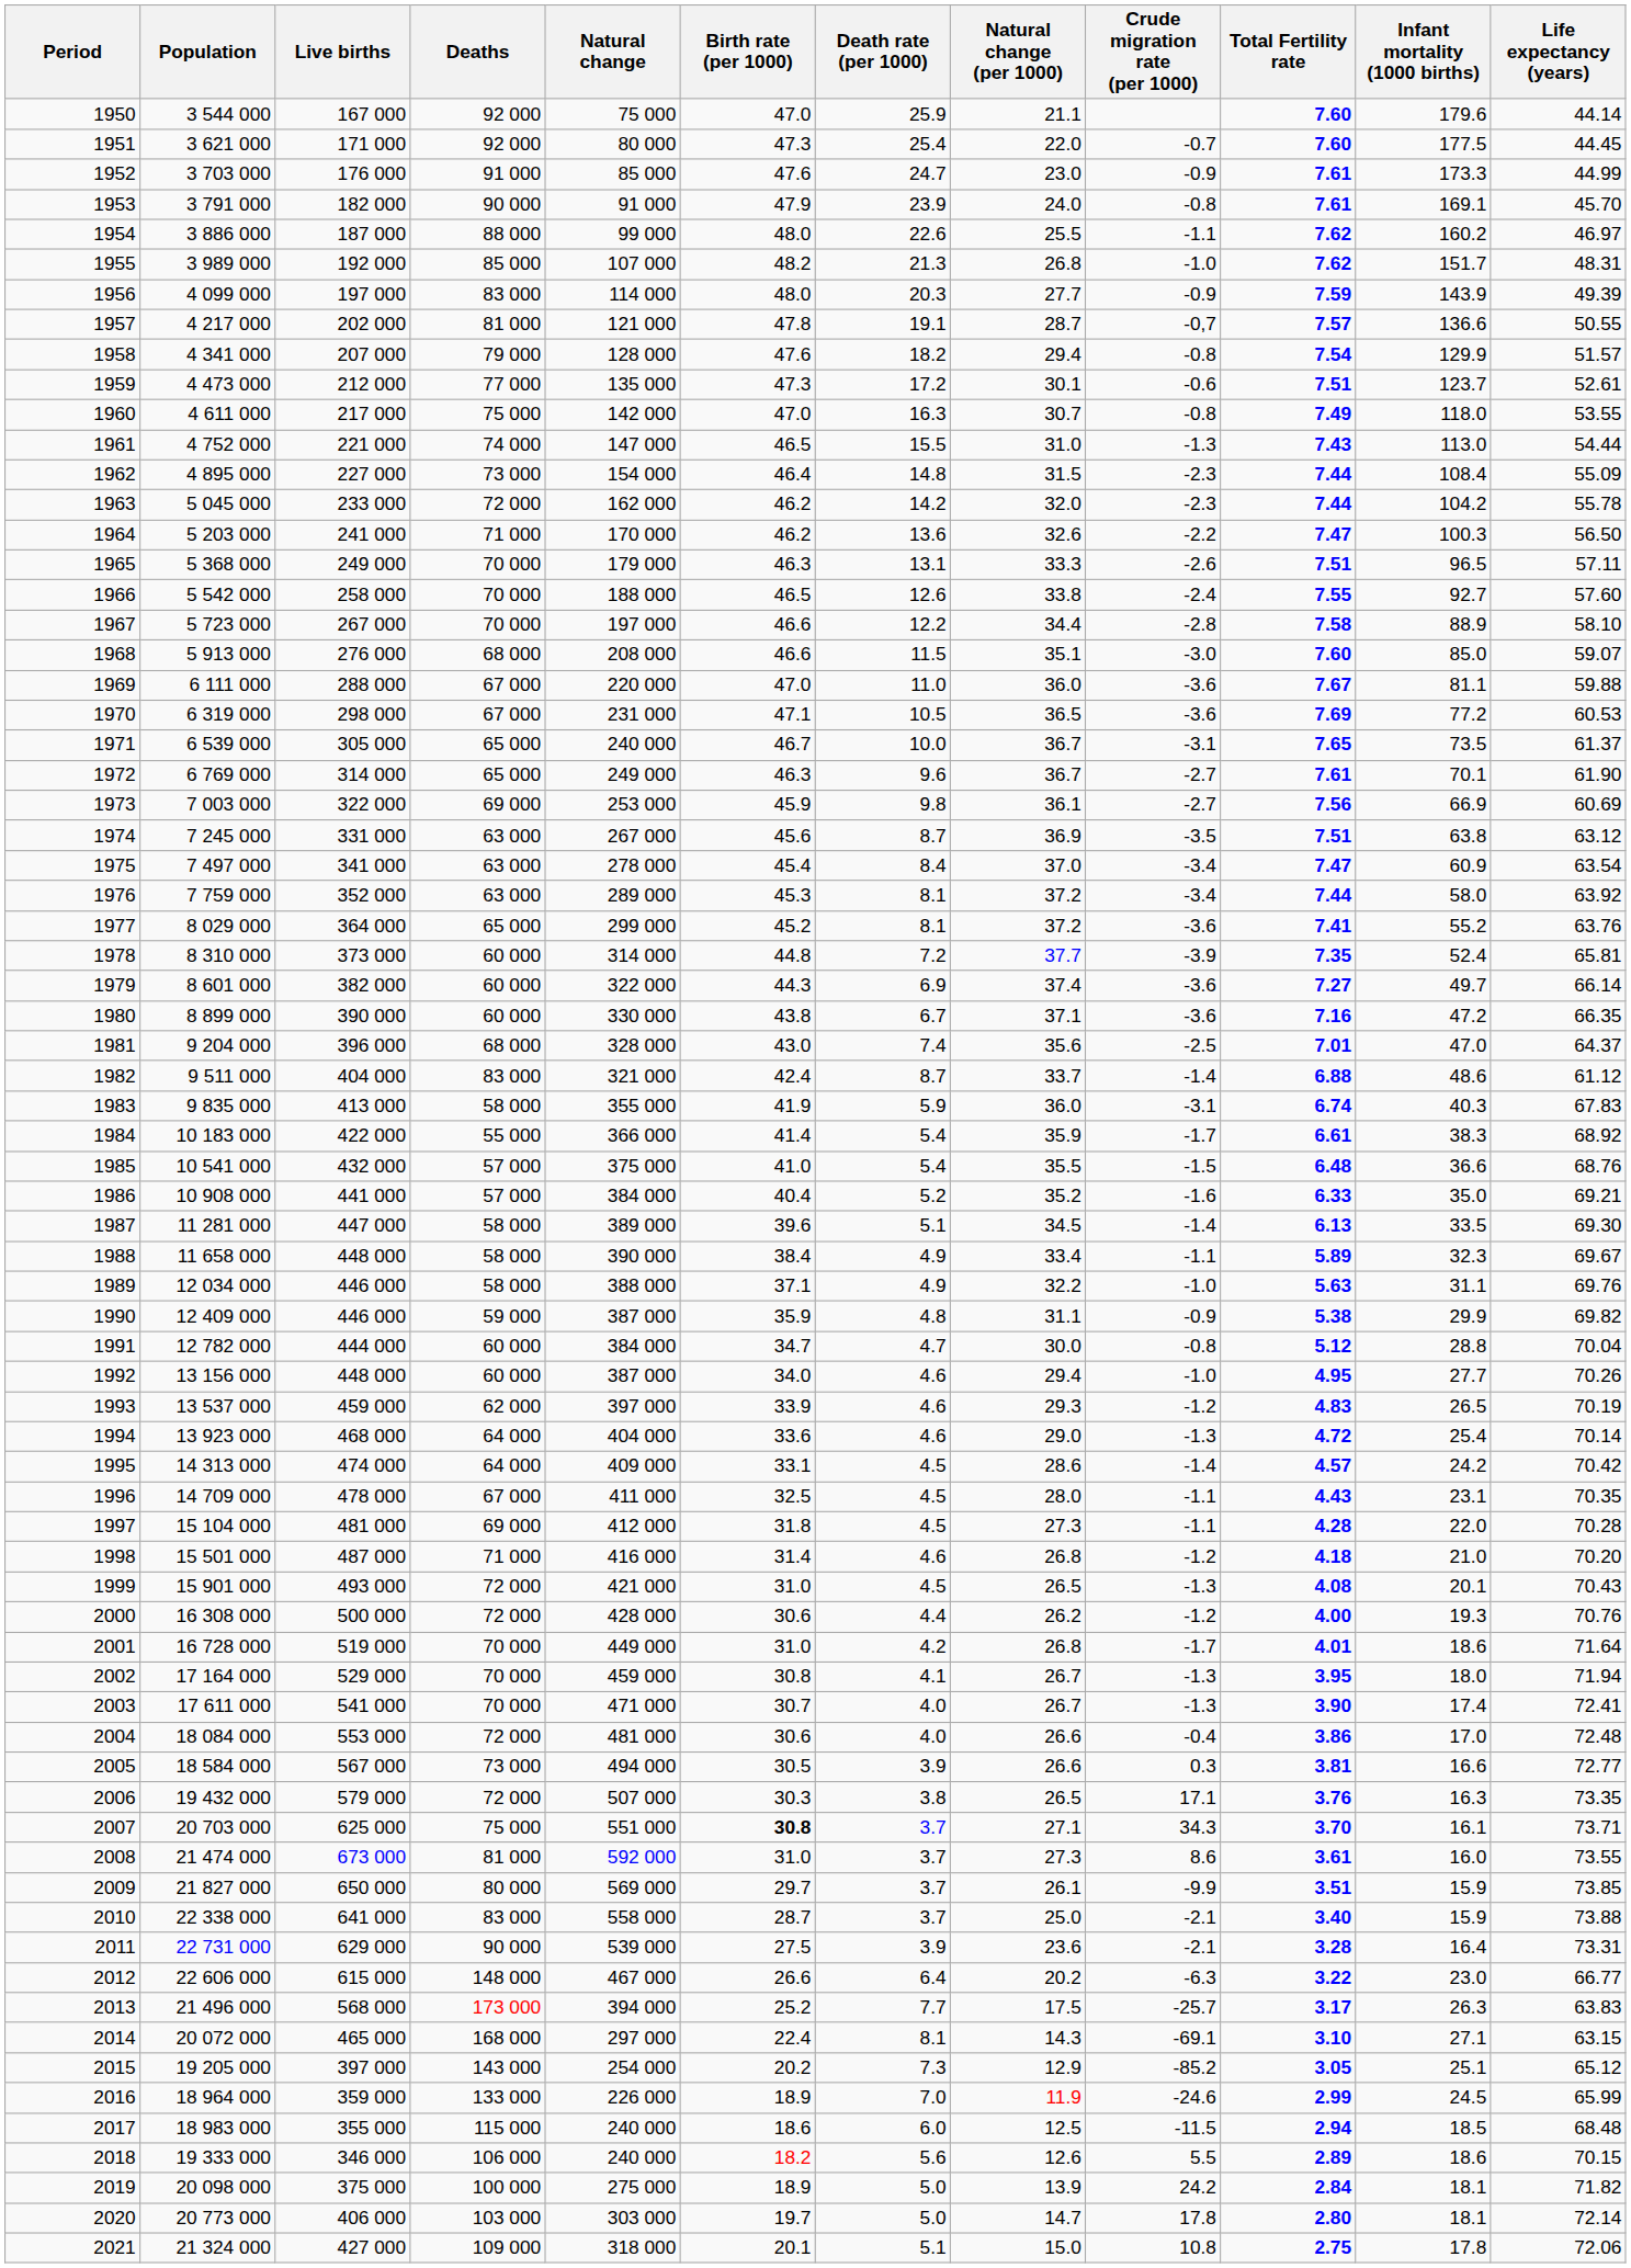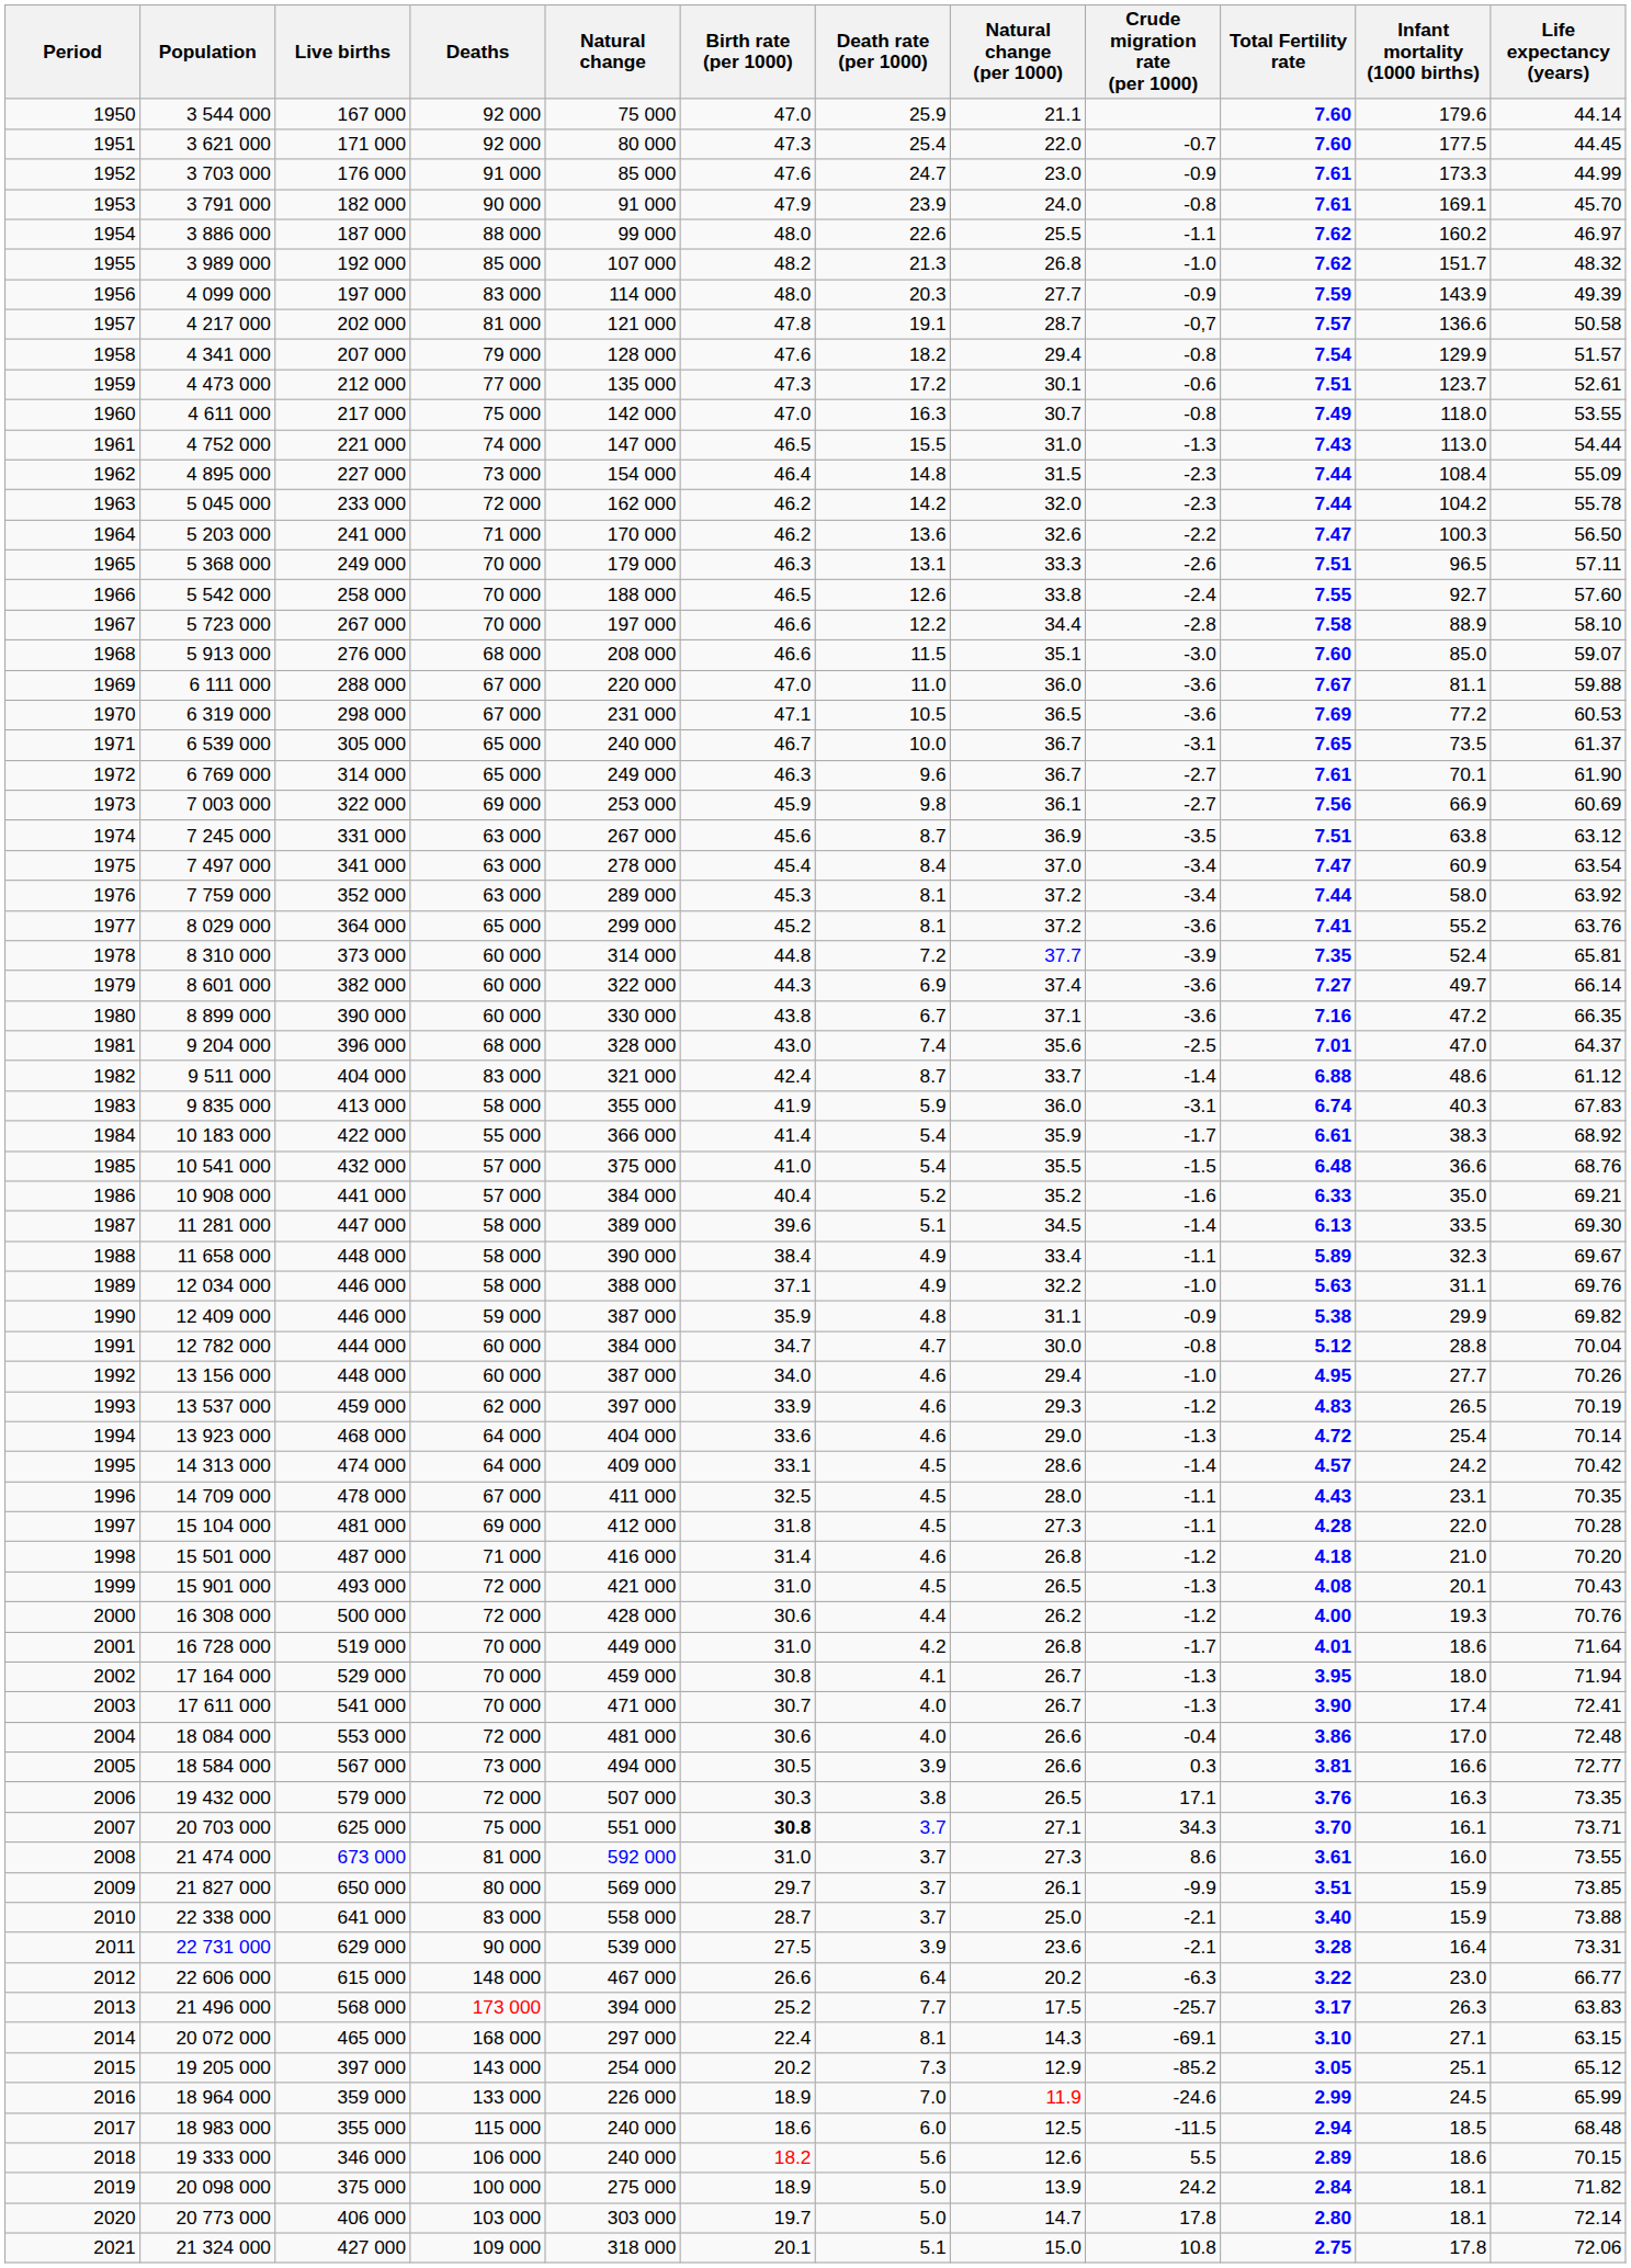1955 | Life expectancy (years): 48.31 -> 48.32
1957 | Life expectancy (years): 50.55 -> 50.58
